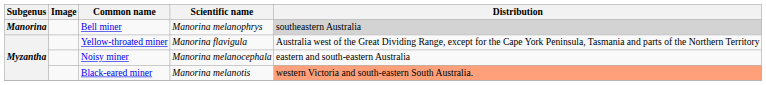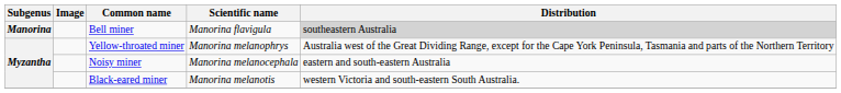Bell miner | Scientific name: Manorina melanophrys -> Manorina flavigula
Yellow-throated miner | Scientific name: Manorina flavigula -> Manorina melanophrys
Black-eared miner | Distribution: lightsalmon background -> no background
